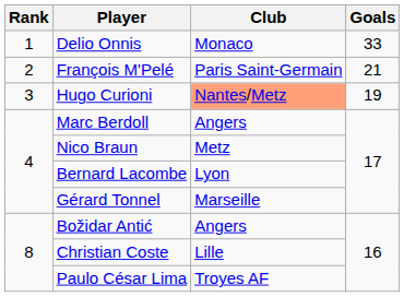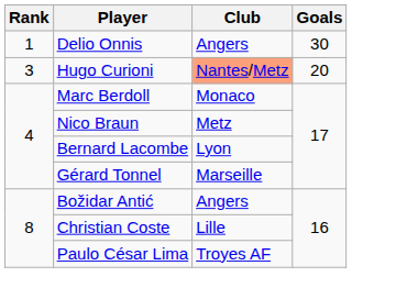Delio Onnis | Club: Monaco -> Angers
Delio Onnis | Goals: 33 -> 30
- row: 2 | François M'Pelé | Paris Saint-Germain | 21
Hugo Curioni | Goals: 19 -> 20
Marc Berdoll | Club: Angers -> Monaco
